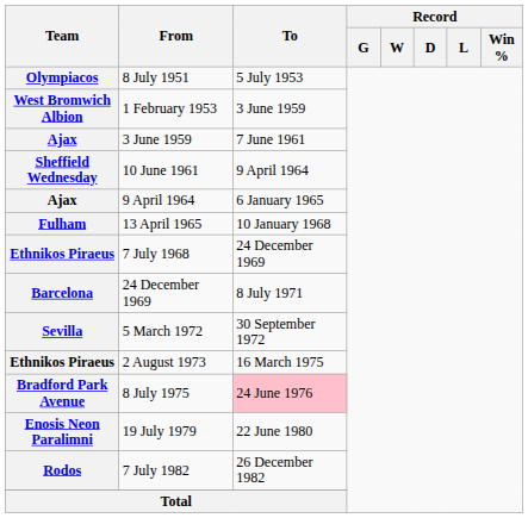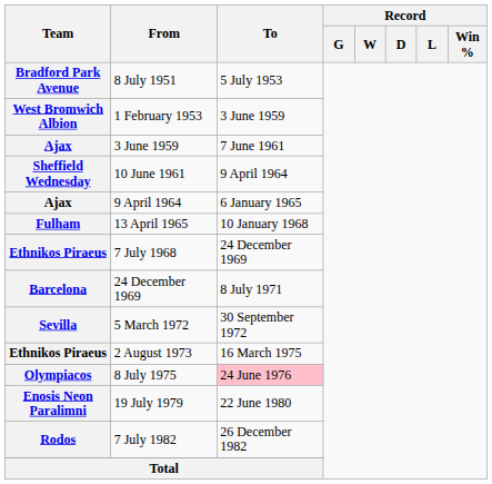8 July 1951 | Team: Olympiacos -> Bradford Park Avenue
8 July 1975 | Team: Bradford Park Avenue -> Olympiacos
